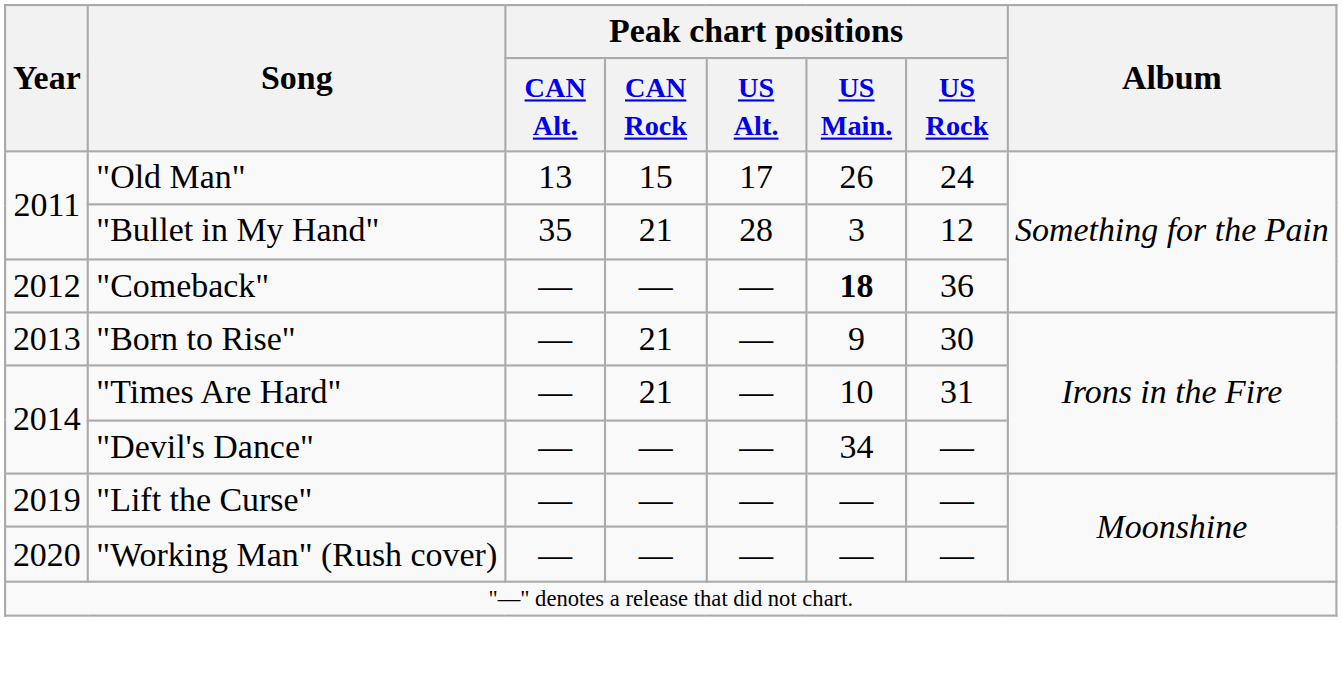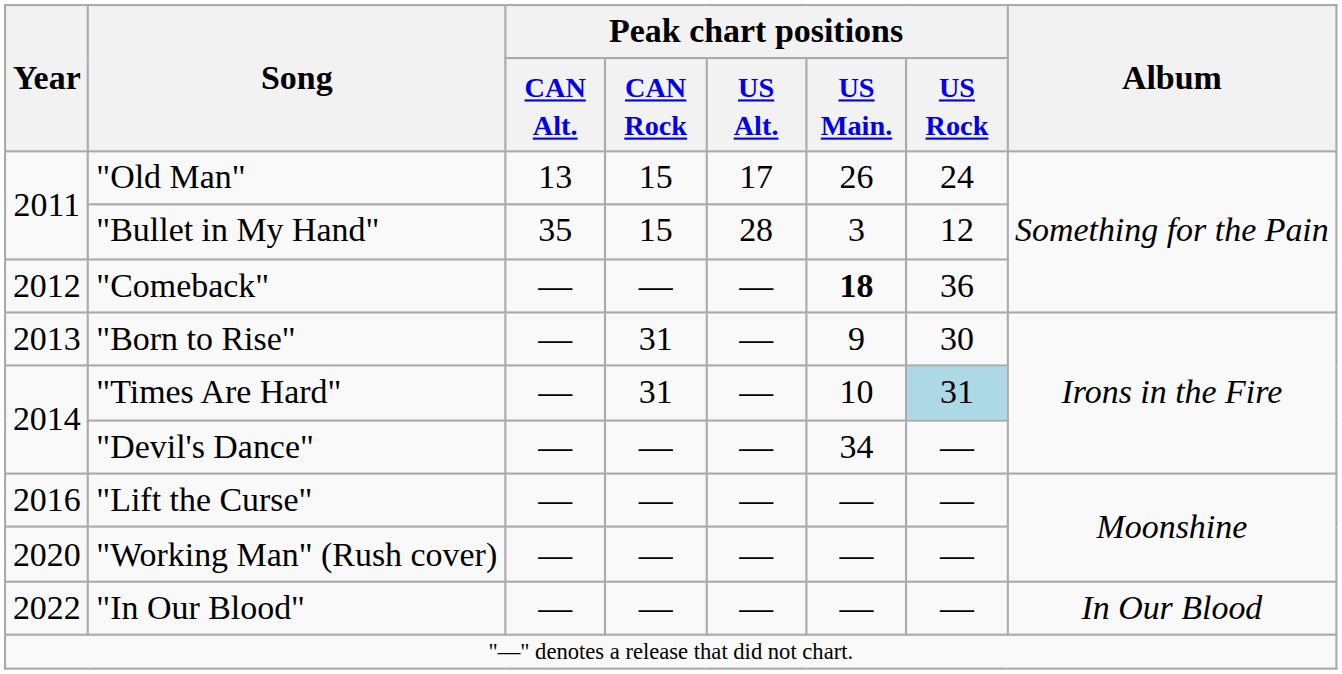"Bullet in My Hand" | Peak chart positions / CAN Rock: 21 -> 15
"Born to Rise" | Peak chart positions / CAN Rock: 21 -> 31
"Times Are Hard" | Peak chart positions / CAN Rock: 21 -> 31
"Times Are Hard" | Peak chart positions / US Rock: no background -> lightblue background
"Lift the Curse" | Year: 2019 -> 2016
+ row: 2022 | "In Our Blood" | — | — | — | — | — | In Our Blood
